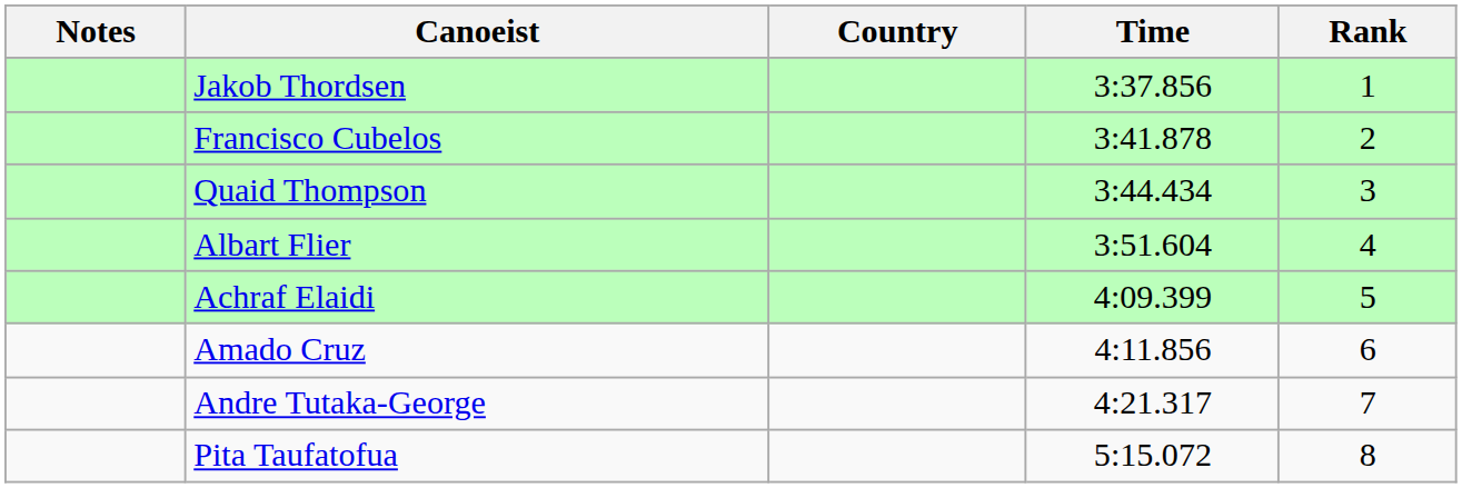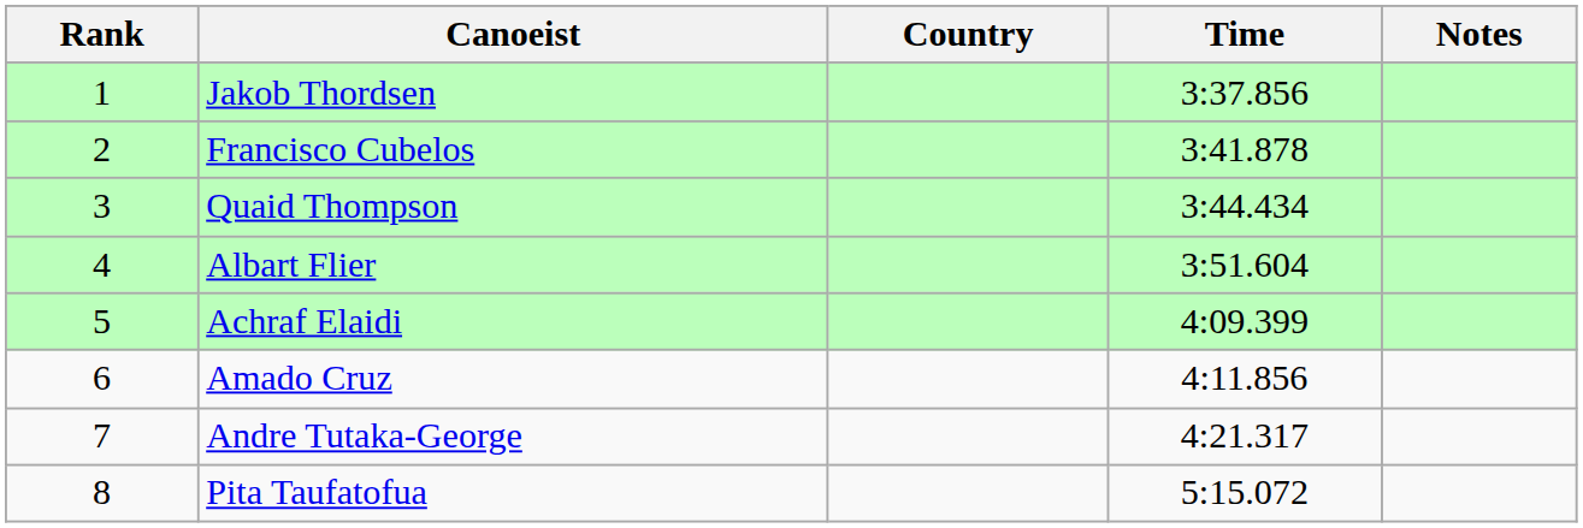columns swapped: Rank <-> Notes
